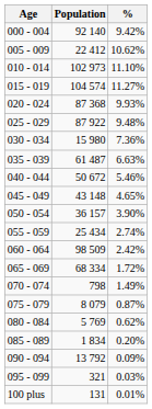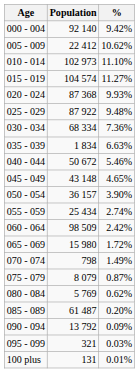030 - 034 | Population: 15 980 -> 68 334
035 - 039 | Population: 61 487 -> 1 834
065 - 069 | Population: 68 334 -> 15 980
085 - 089 | Population: 1 834 -> 61 487
